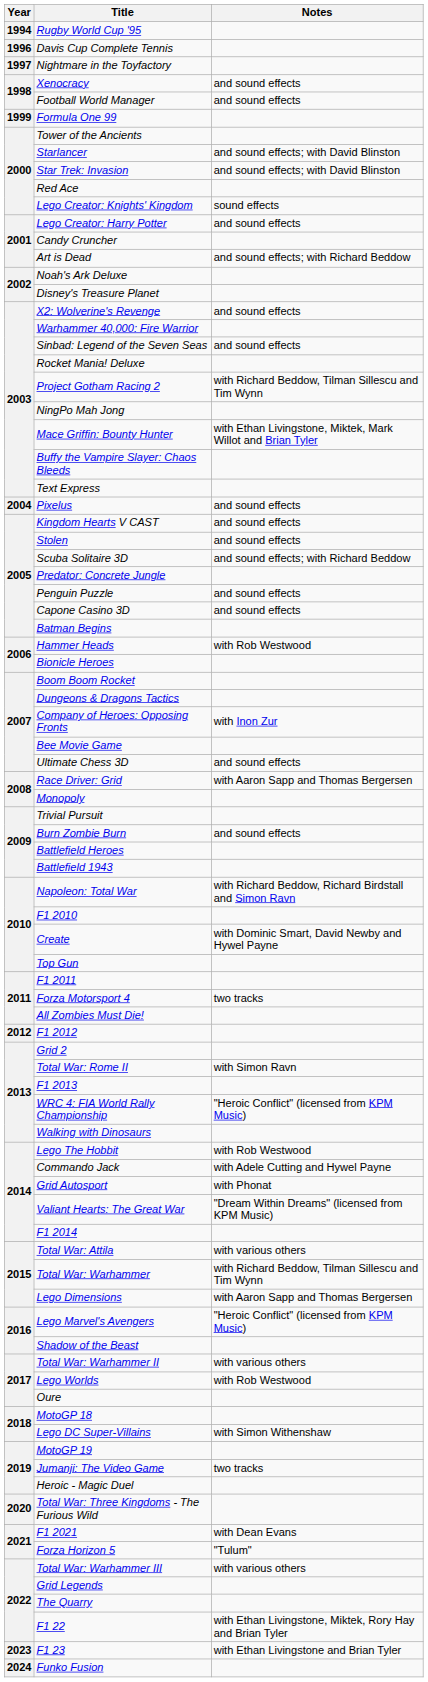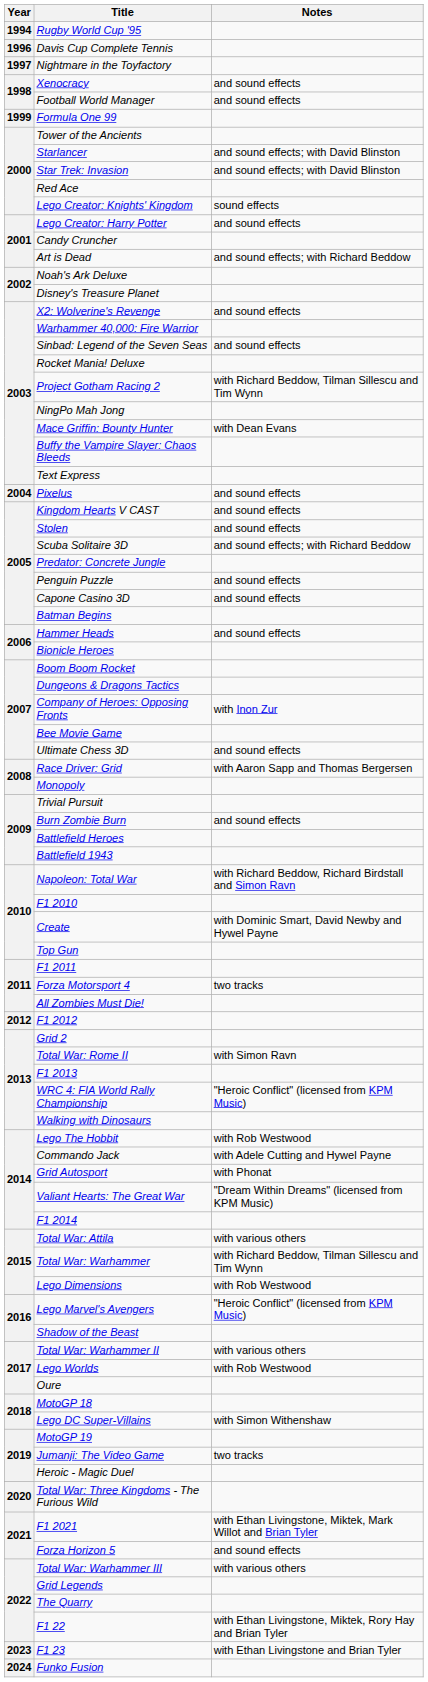Mace Griffin: Bounty Hunter | Notes: with Ethan Livingstone, Miktek, Mark Willot and Brian Tyler -> with Dean Evans
Hammer Heads | Notes: with Rob Westwood -> and sound effects
Lego Dimensions | Notes: with Aaron Sapp and Thomas Bergersen -> with Rob Westwood
F1 2021 | Notes: with Dean Evans -> with Ethan Livingstone, Miktek, Mark Willot and Brian Tyler
Forza Horizon 5 | Notes: "Tulum" -> and sound effects
